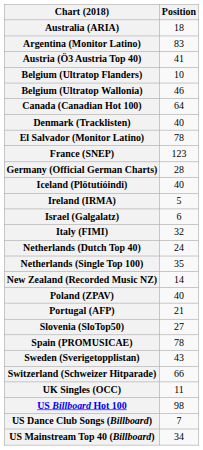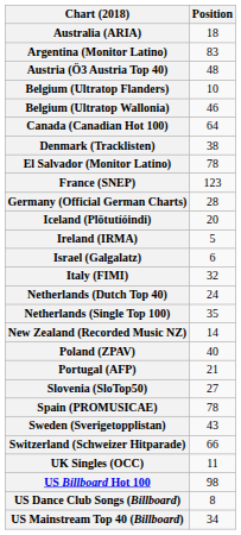Austria (Ö3 Austria Top 40) | Position: 41 -> 48
Denmark (Tracklisten) | Position: 40 -> 38
Iceland (Plötutíóindi) | Position: 40 -> 20
US Dance Club Songs (Billboard) | Position: 7 -> 8
